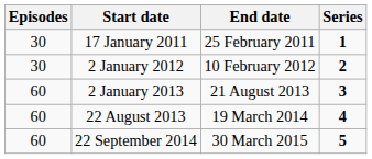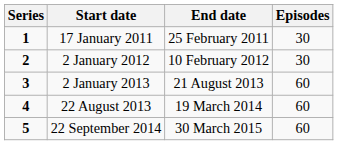columns swapped: Series <-> Episodes
